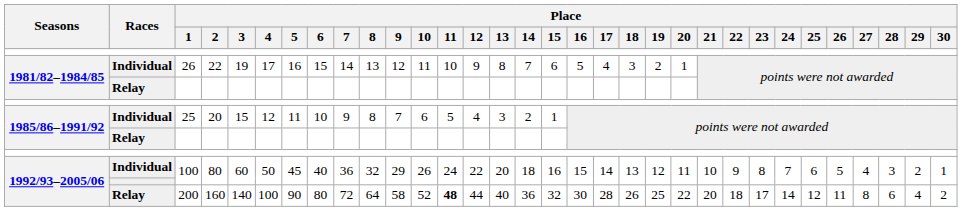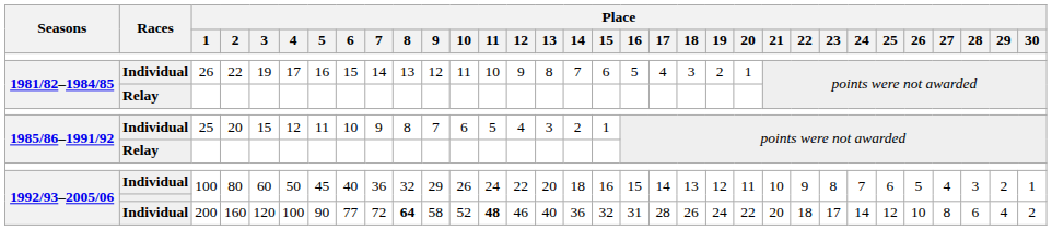200 | Races: Relay -> Individual
200 | Place / 3: 140 -> 120
200 | Place / 6: 80 -> 77
200 | Place / 8: normal -> bold
200 | Place / 12: 44 -> 46
200 | Place / 16: 30 -> 31
200 | Place / 19: 25 -> 24
200 | Place / 26: 11 -> 10
